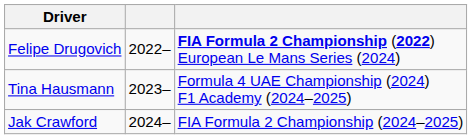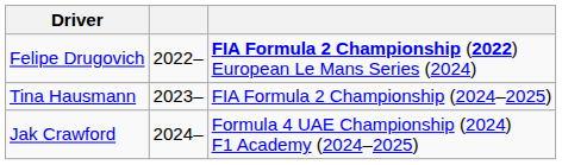Tina Hausmann | column 3: Formula 4 UAE Championship (2024) F1 Academy (2024–2025) -> FIA Formula 2 Championship (2024–2025)
Jak Crawford | column 3: FIA Formula 2 Championship (2024–2025) -> Formula 4 UAE Championship (2024) F1 Academy (2024–2025)
